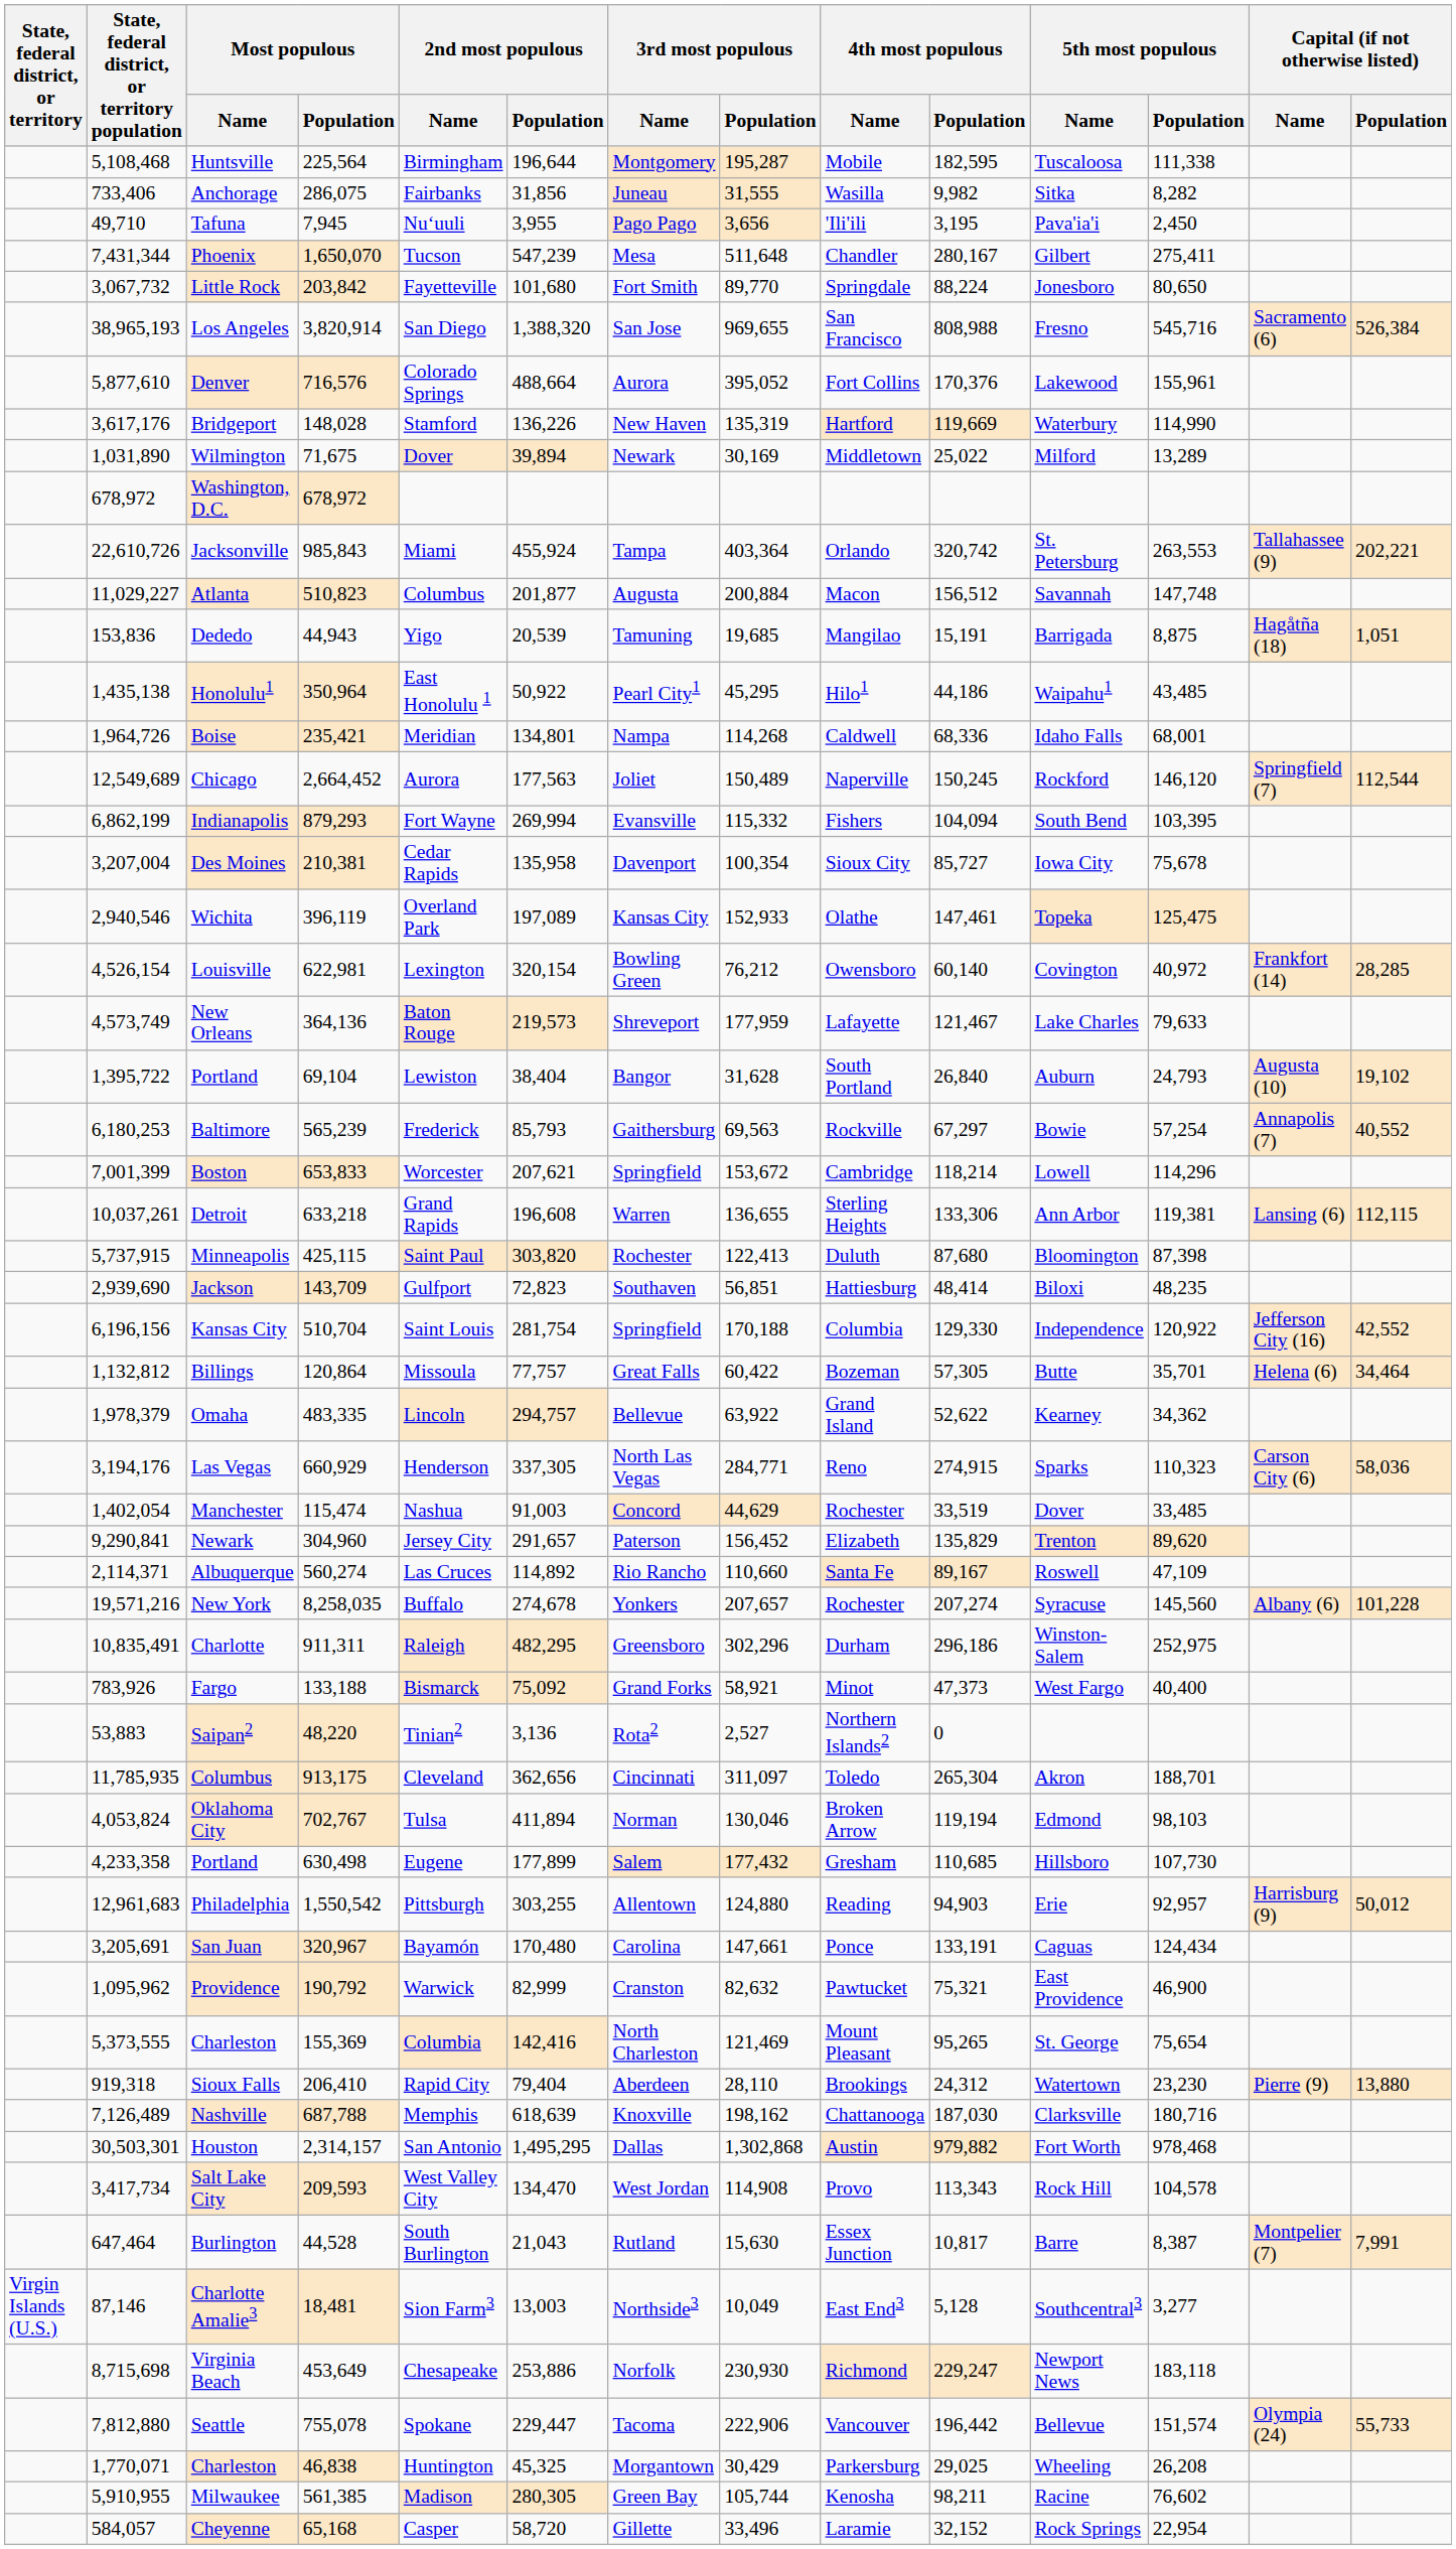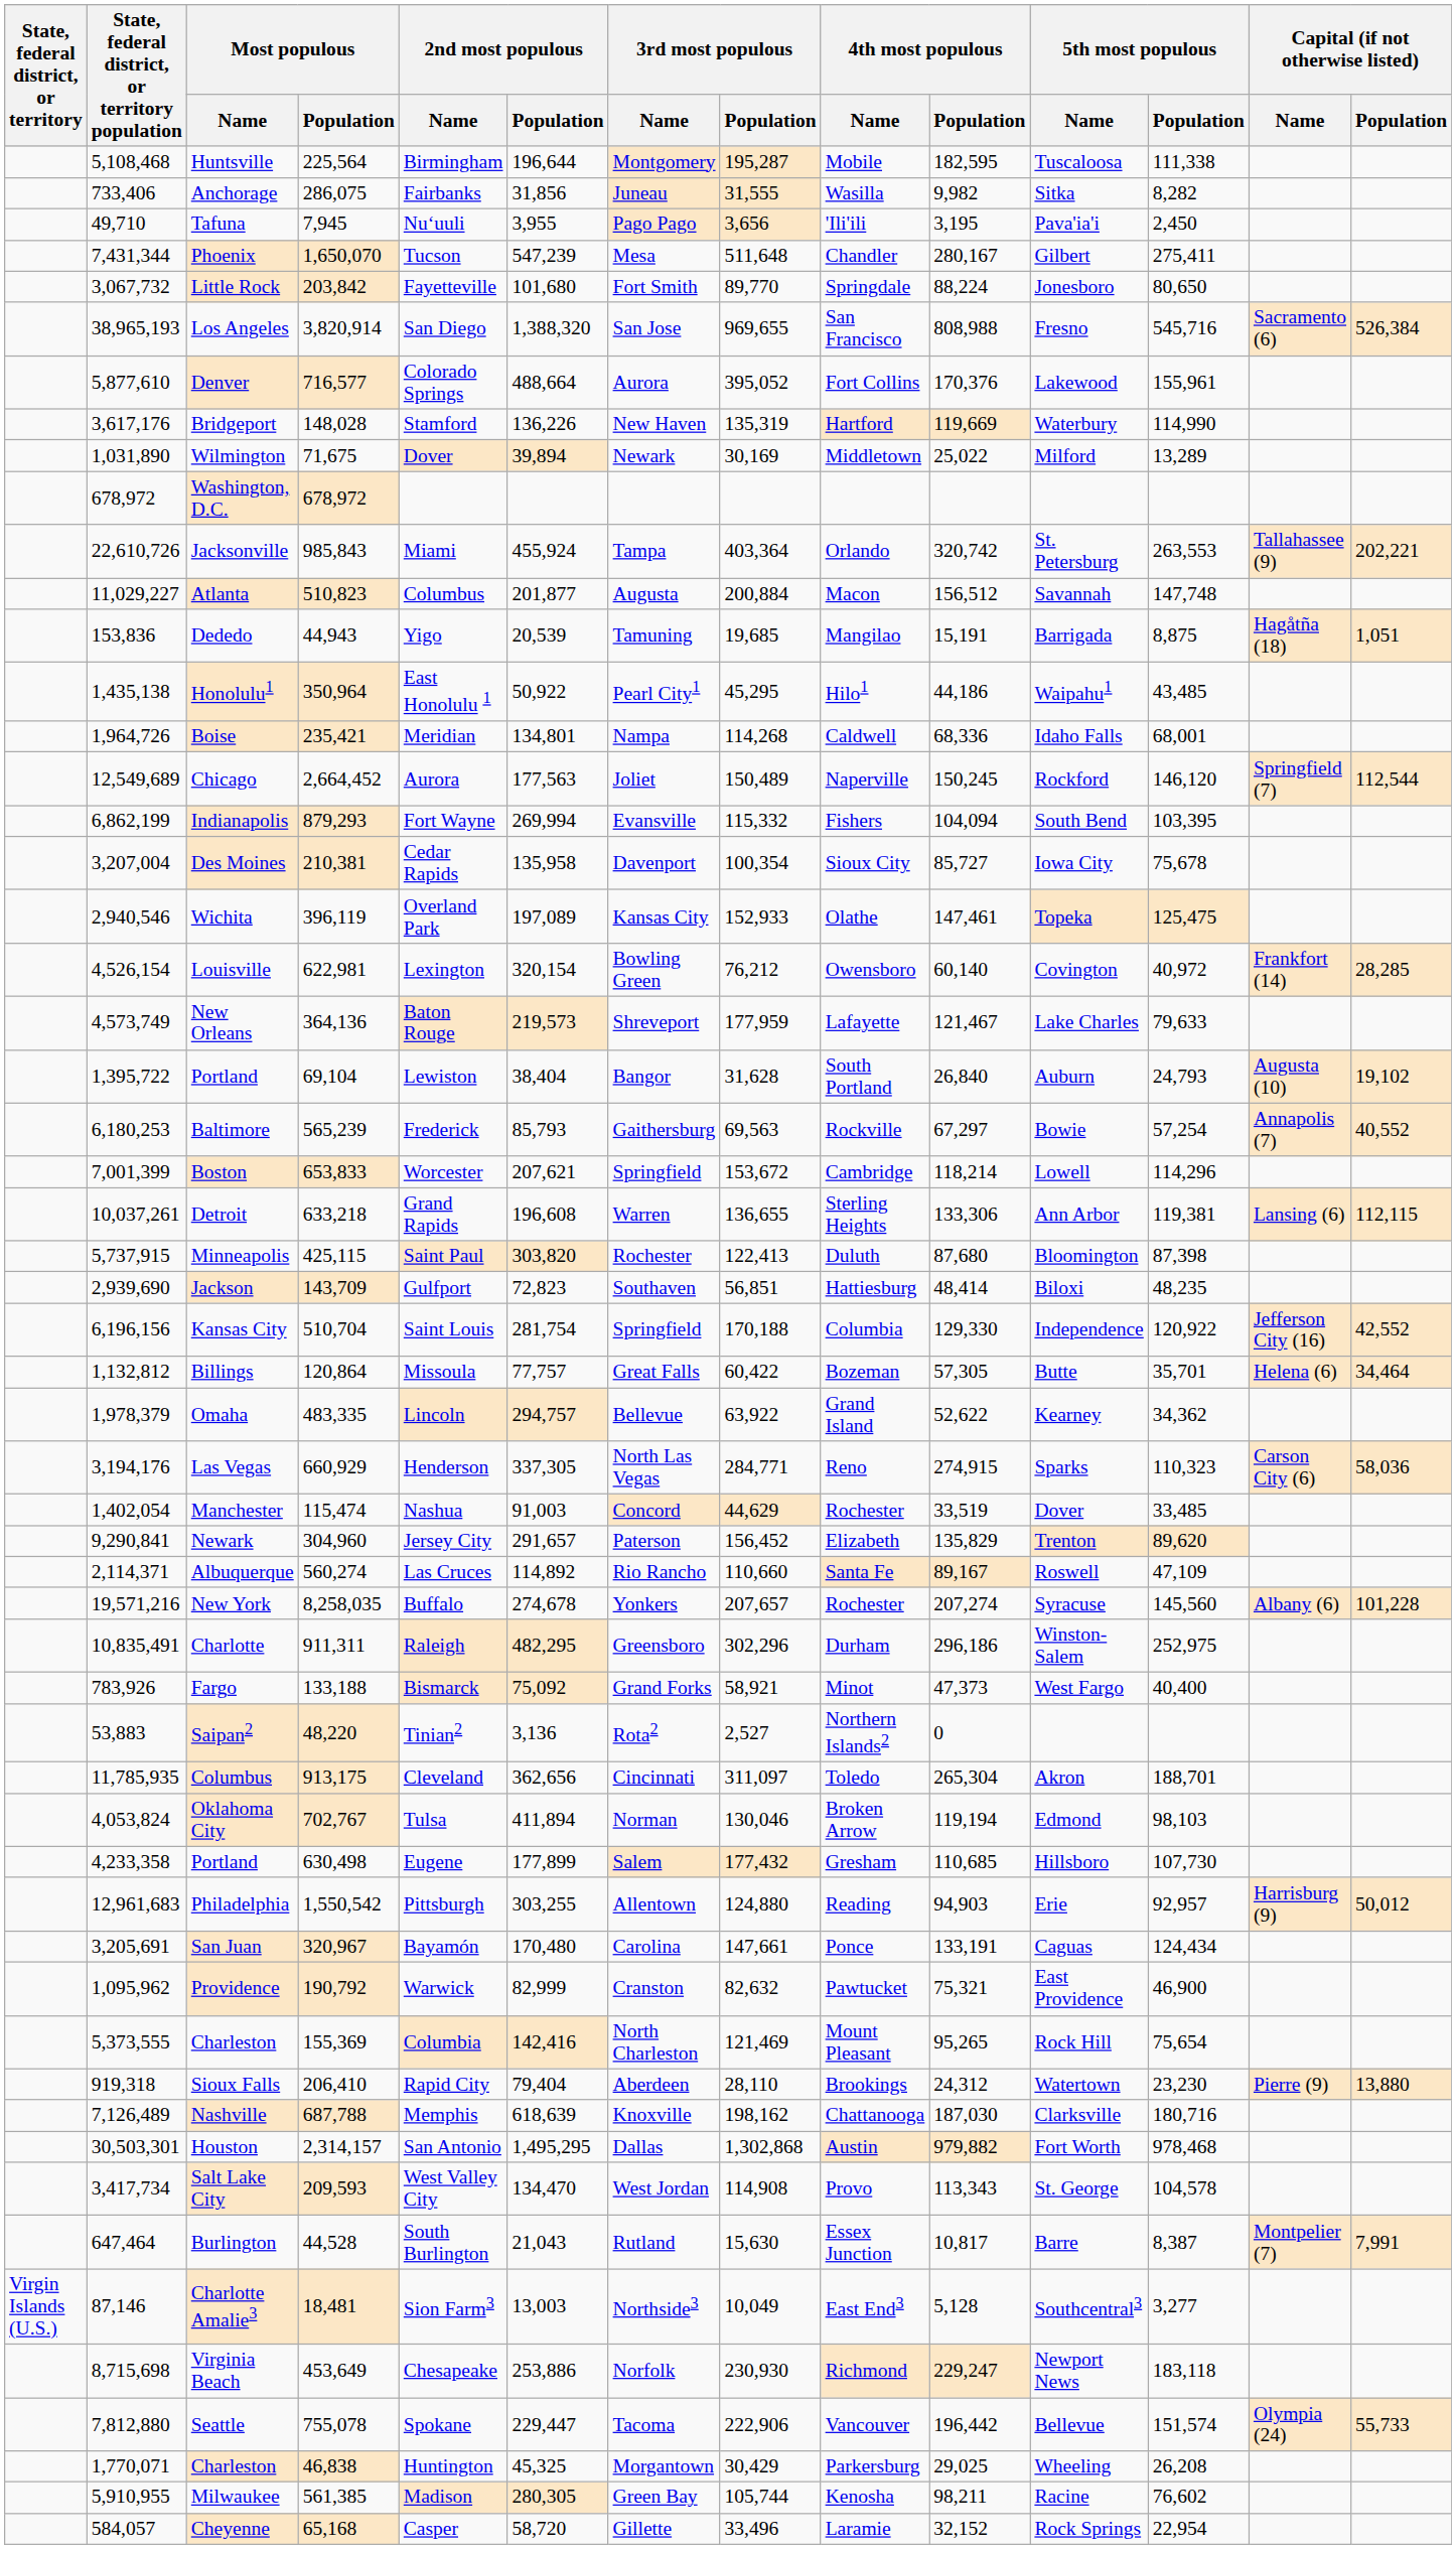Denver | Most populous / Population: 716,576 -> 716,577
5,373,555 / Charleston | 5th most populous / Name: St. George -> Rock Hill
Salt Lake City | 5th most populous / Name: Rock Hill -> St. George
